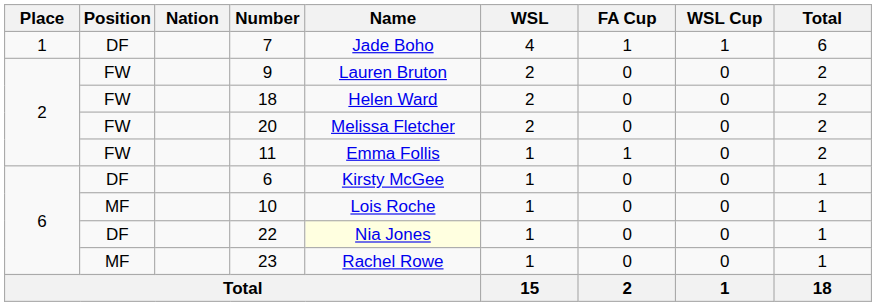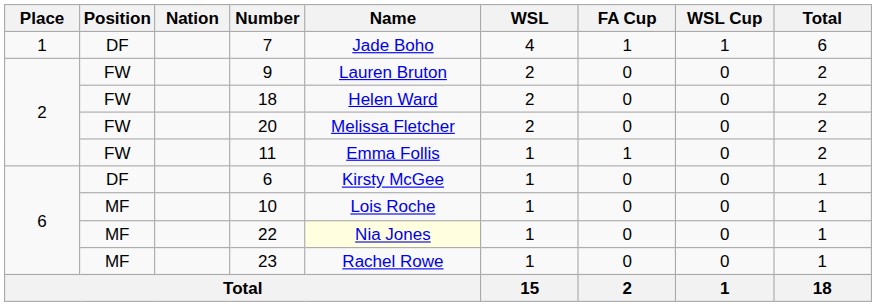22 | Position: DF -> MF
